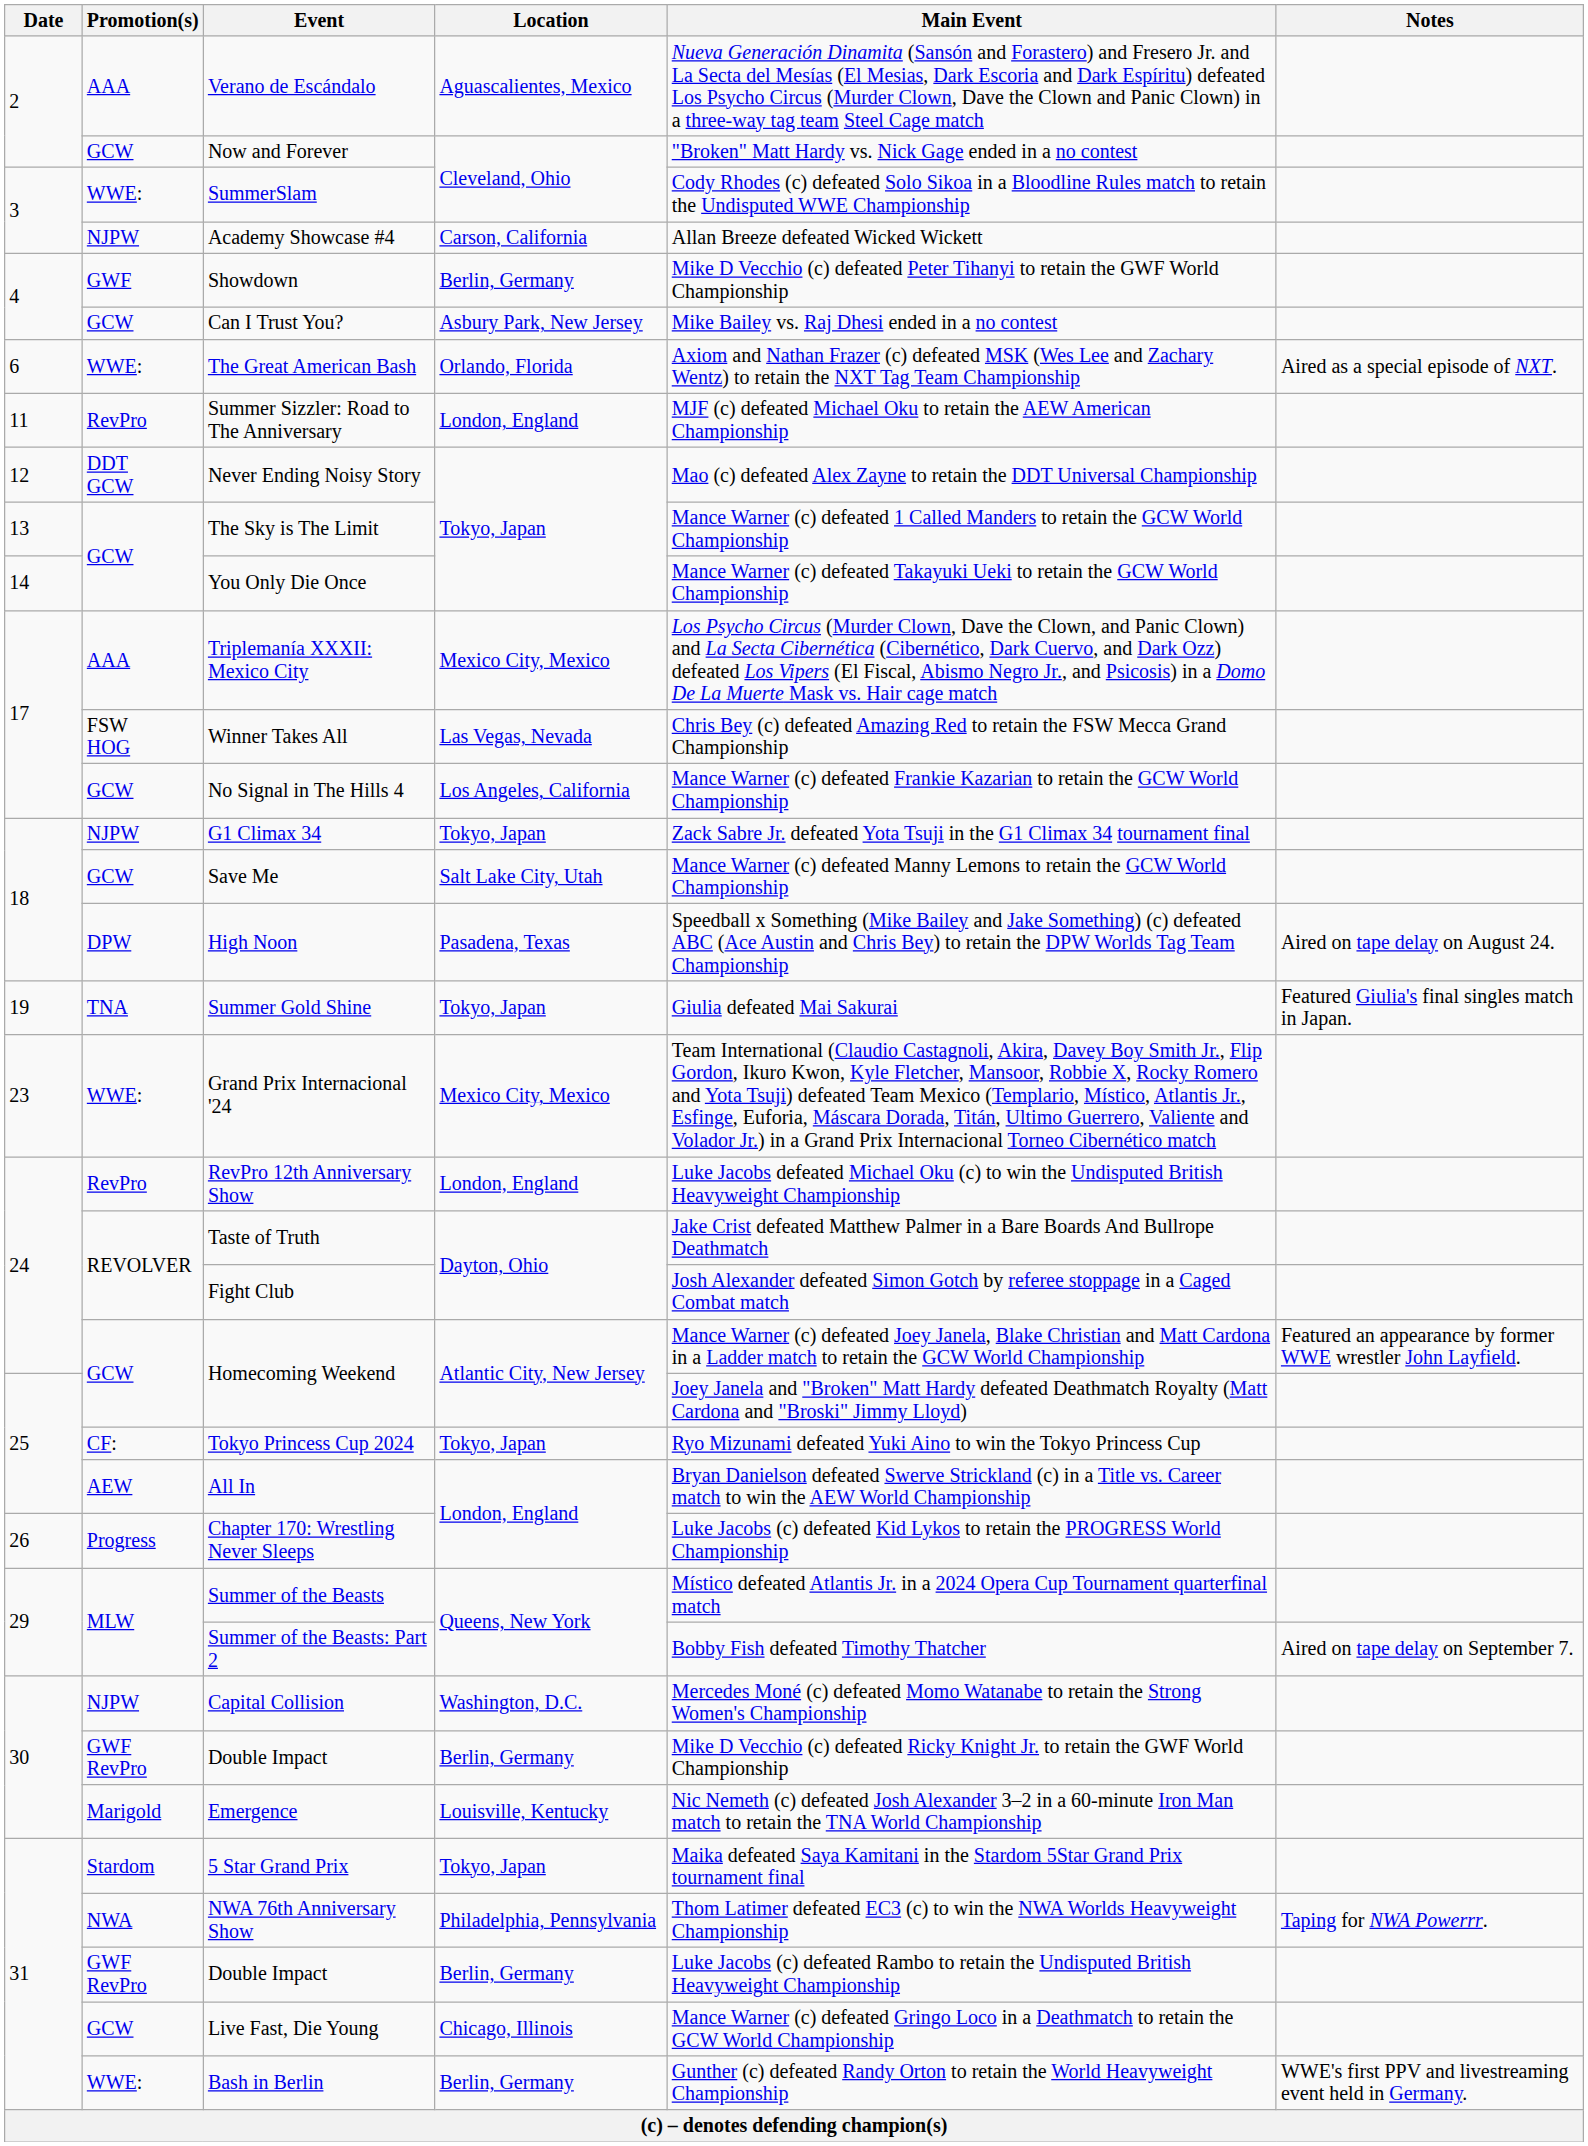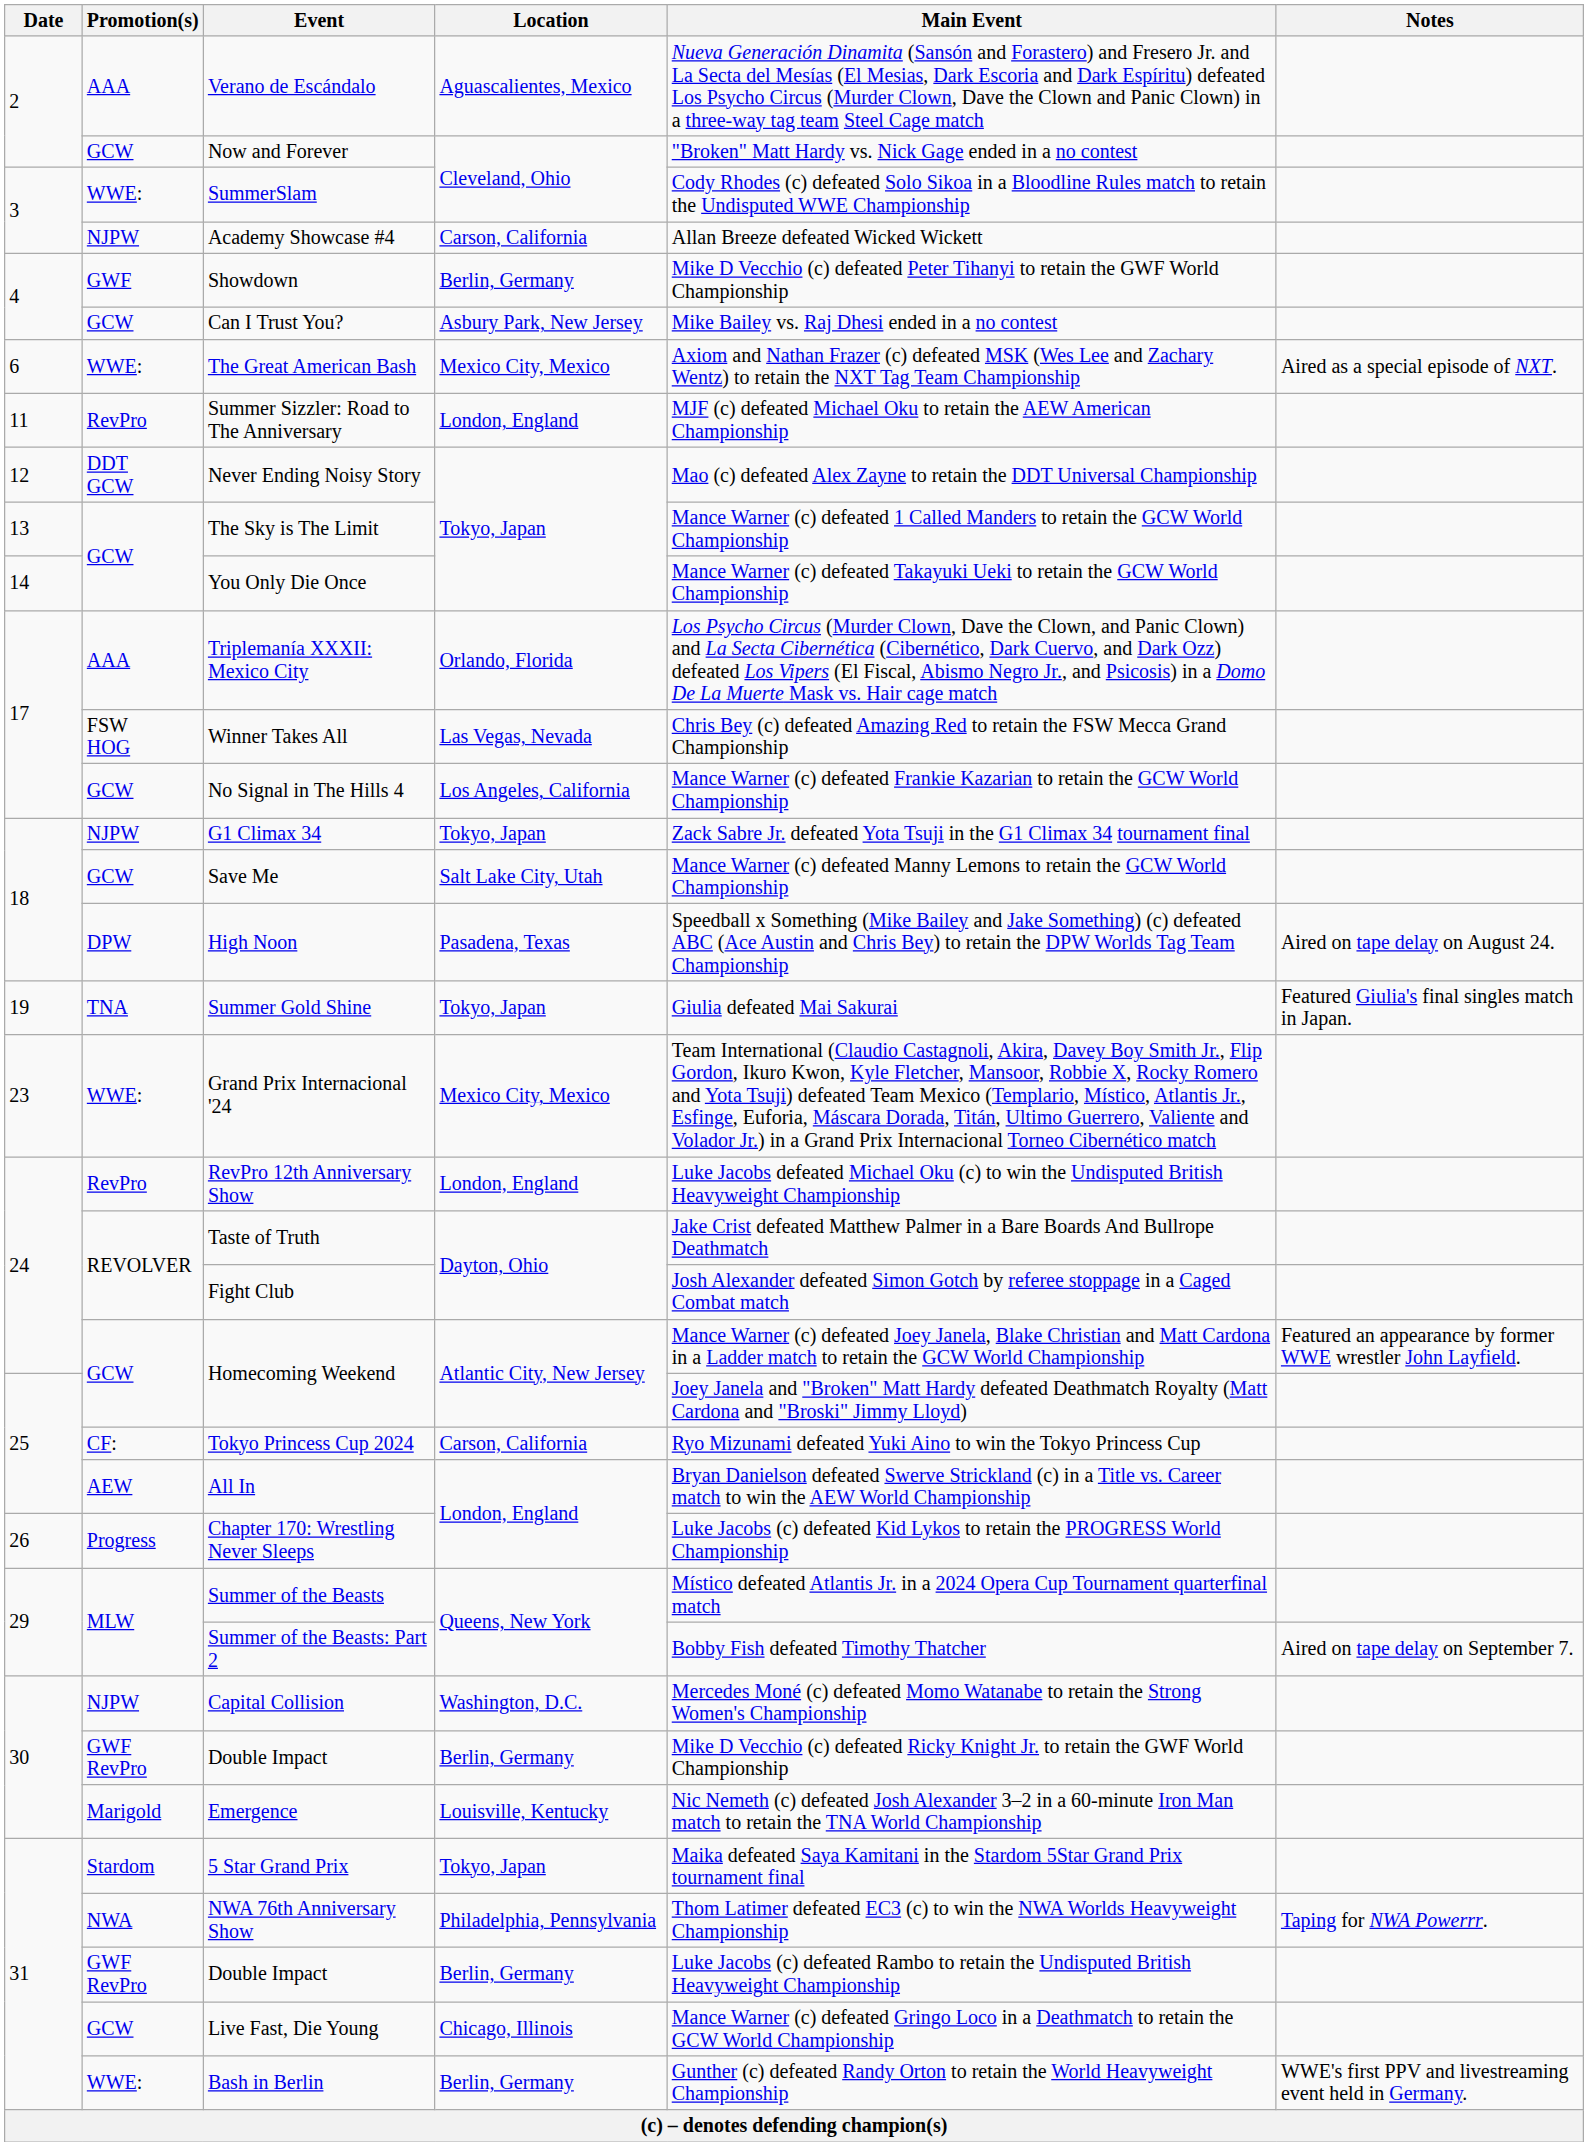The Great American Bash | Location: Orlando, Florida -> Mexico City, Mexico
Triplemanía XXXII: Mexico City | Location: Mexico City, Mexico -> Orlando, Florida
Tokyo Princess Cup 2024 | Location: Tokyo, Japan -> Carson, California
